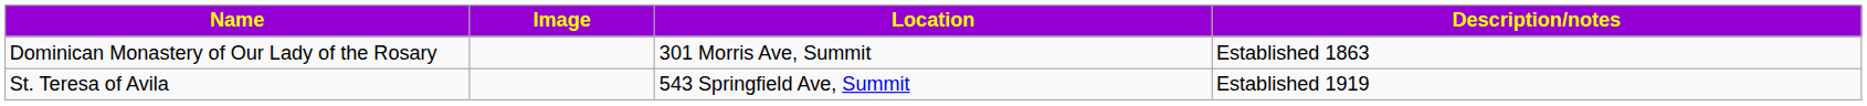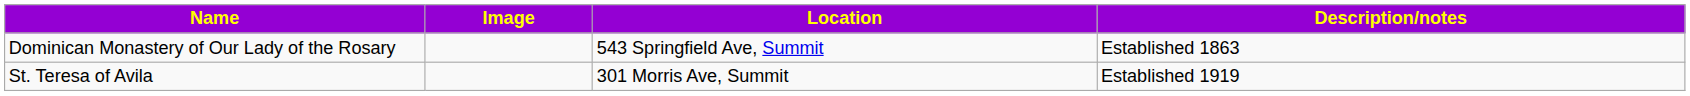Dominican Monastery of Our Lady of the Rosary | Location: 301 Morris Ave, Summit -> 543 Springfield Ave, Summit
St. Teresa of Avila | Location: 543 Springfield Ave, Summit -> 301 Morris Ave, Summit
